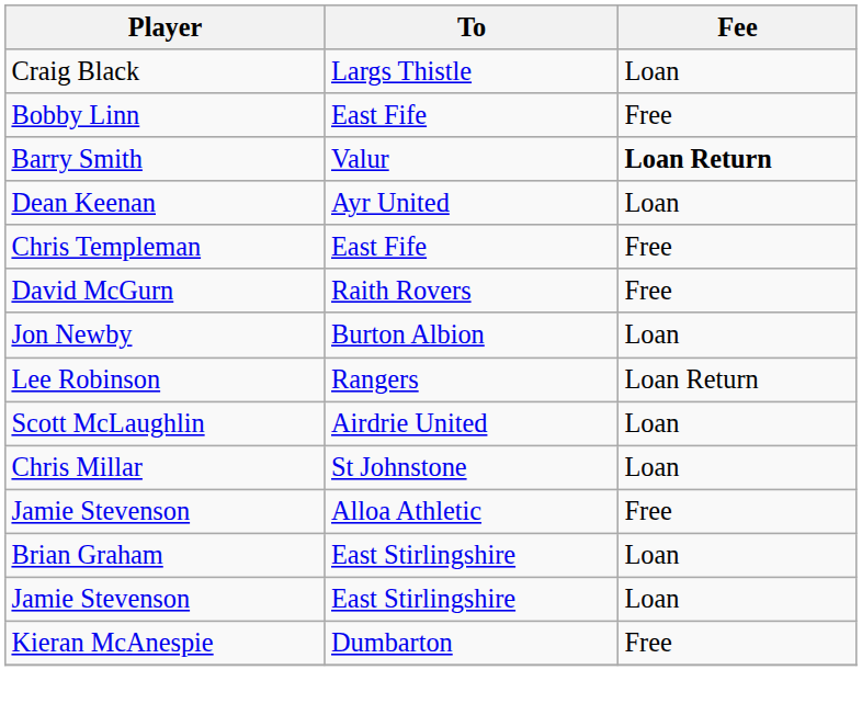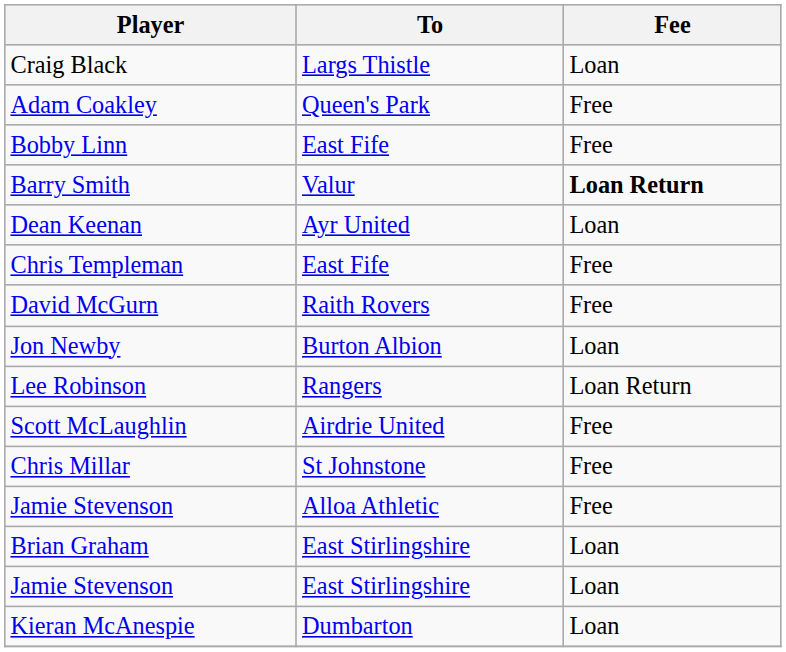+ row: Adam Coakley | Queen's Park | Free
Scott McLaughlin | Fee: Loan -> Free
Chris Millar | Fee: Loan -> Free
Kieran McAnespie | Fee: Free -> Loan
